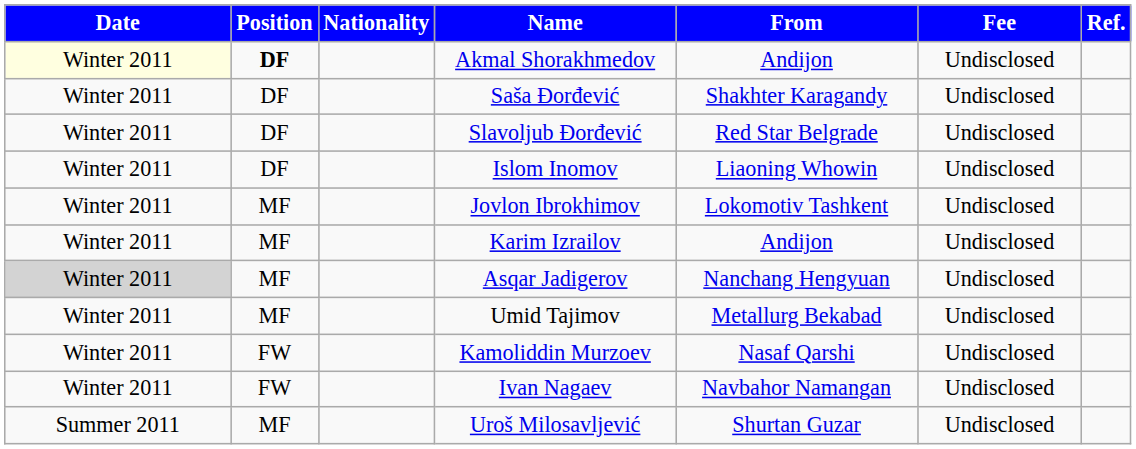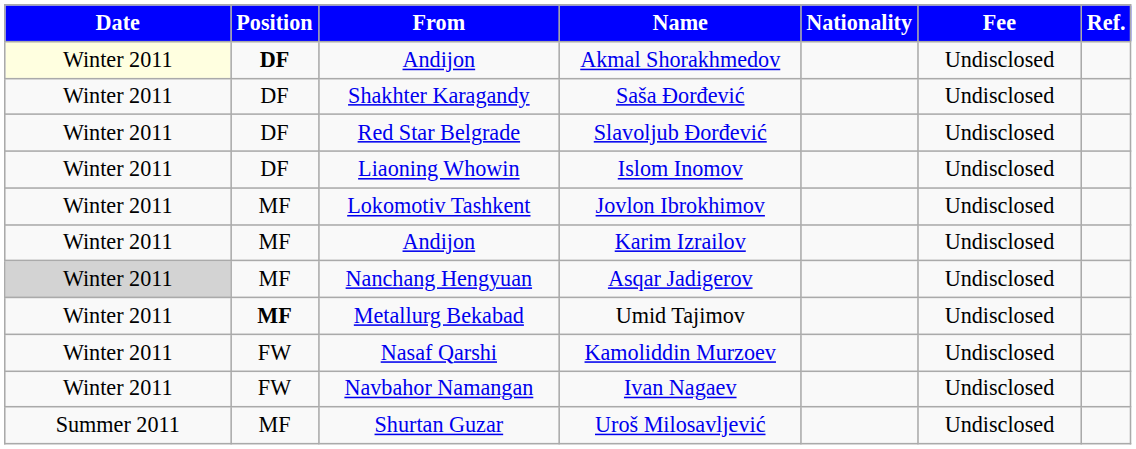columns swapped: Nationality <-> From
Umid Tajimov | Position: normal -> bold
